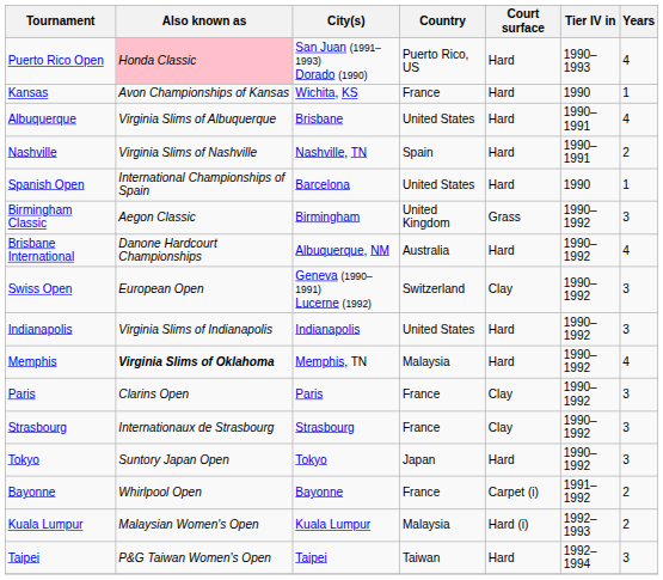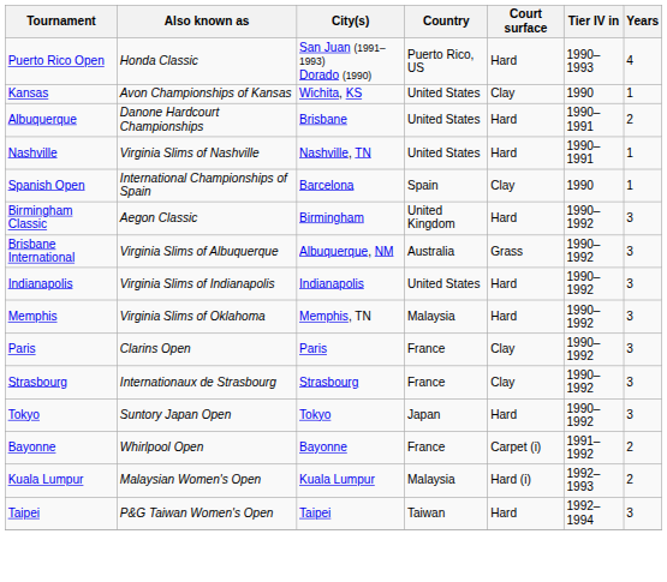Puerto Rico Open | Also known as: pink background -> no background
Kansas | Country: France -> United States
Kansas | Court surface: Hard -> Clay
Albuquerque | Also known as: Virginia Slims of Albuquerque -> Danone Hardcourt Championships
Albuquerque | Years: 4 -> 2
Nashville | Country: Spain -> United States
Nashville | Years: 2 -> 1
Spanish Open | Country: United States -> Spain
Spanish Open | Court surface: Hard -> Clay
Birmingham Classic | Court surface: Grass -> Hard
Brisbane International | Also known as: Danone Hardcourt Championships -> Virginia Slims of Albuquerque
Brisbane International | Court surface: Hard -> Grass
Brisbane International | Years: 4 -> 3
- row: Swiss Open | European Open | Geneva (1990–1991) Lucerne (1992) | Switzerland | Clay | 1990–1992 | 3
Memphis | Also known as: bold -> normal
Memphis | Years: 4 -> 3
